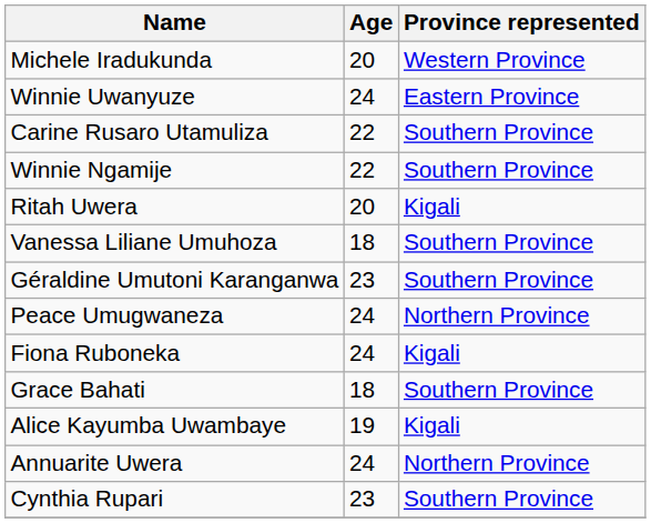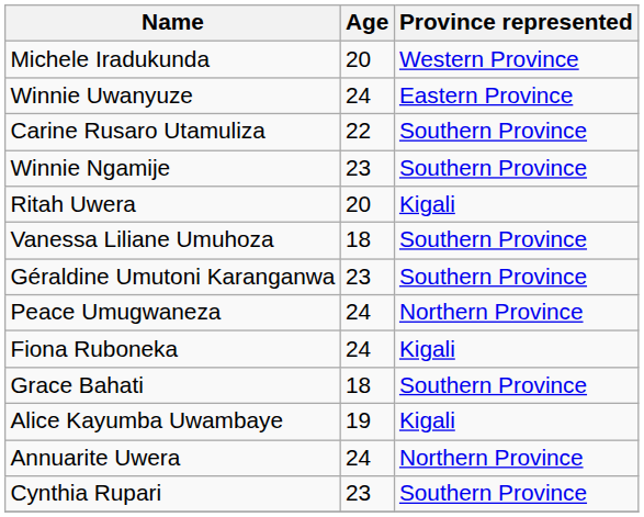Winnie Ngamije | Age: 22 -> 23
